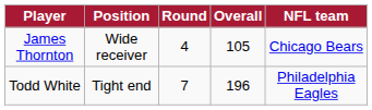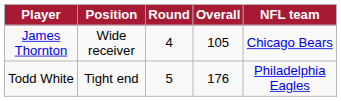Todd White | Round: 7 -> 5
Todd White | Overall: 196 -> 176
